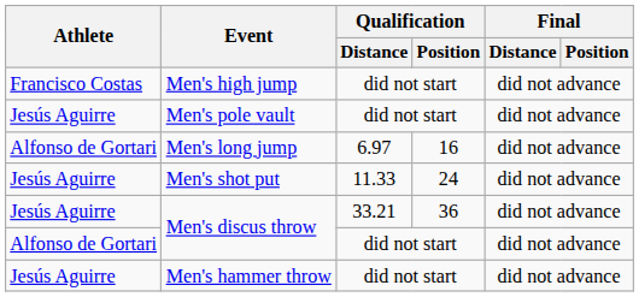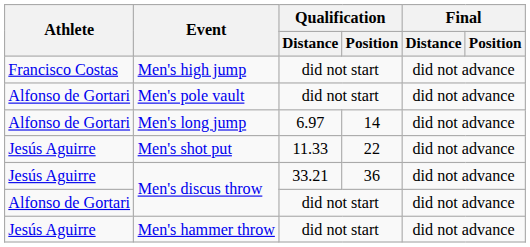Men's pole vault | Athlete: Jesús Aguirre -> Alfonso de Gortari
Men's long jump | Qualification / Position: 16 -> 14
Men's shot put | Qualification / Position: 24 -> 22
